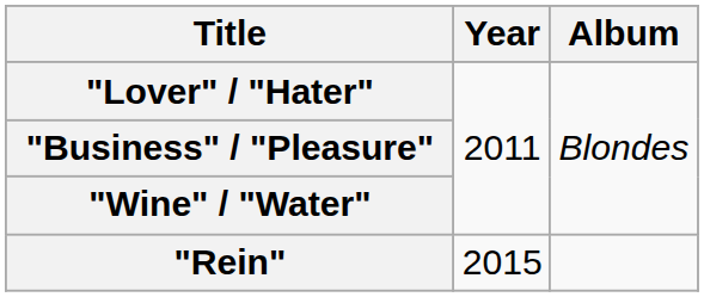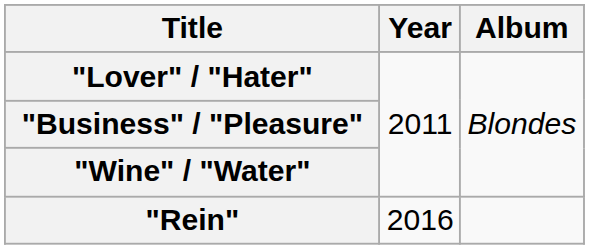"Rein" | Year: 2015 -> 2016
